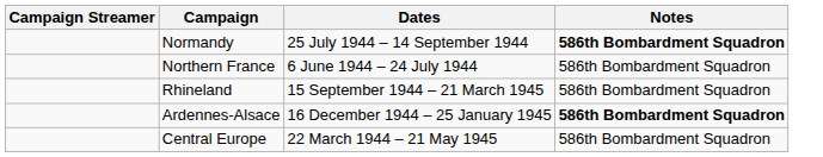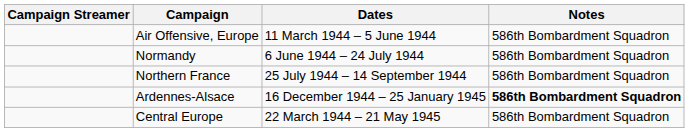+ row: Air Offensive, Europe | 11 March 1944 – 5 June 1944 | 586th Bombardment Squadron
Normandy | Dates: 25 July 1944 – 14 September 1944 -> 6 June 1944 – 24 July 1944
Normandy | Notes: bold -> normal
Northern France | Dates: 6 June 1944 – 24 July 1944 -> 25 July 1944 – 14 September 1944
- row: Rhineland | 15 September 1944 – 21 March 1945 | 586th Bombardment Squadron
